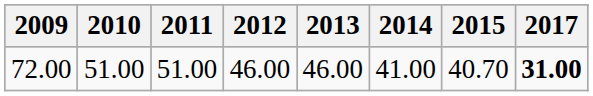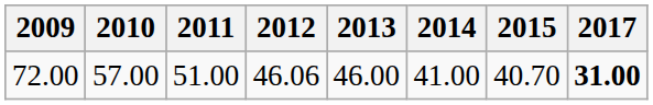72.00 | 2010: 51.00 -> 57.00
72.00 | 2012: 46.00 -> 46.06
